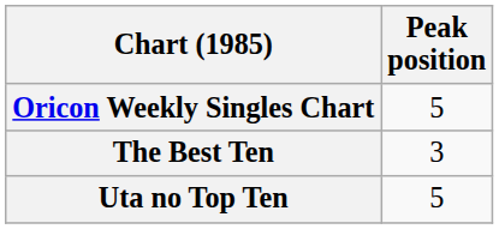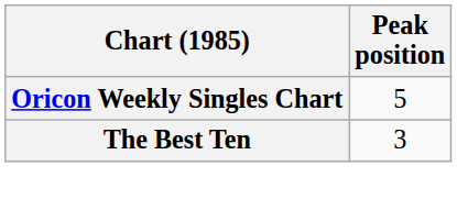- row: Uta no Top Ten | 5
